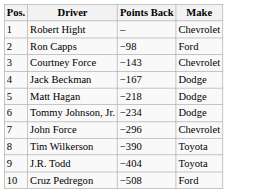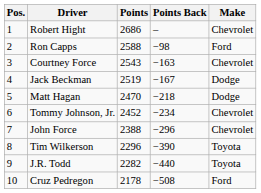+ column: Points | 2686 | 2588 | 2543 | 2519 | 2470 | 2452 | 2388 | 2296 | 2282 | 2178
Courtney Force | Points Back: −143 -> −163
Tommy Johnson, Jr. | Make: Dodge -> Chevrolet
J.R. Todd | Points Back: −404 -> −440
